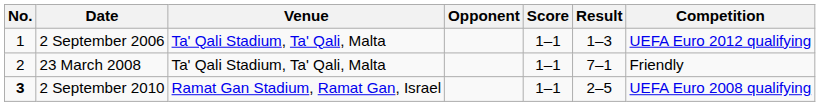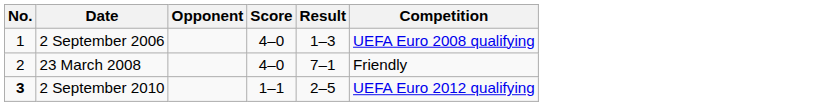- column: Venue | Ta' Qali Stadium, Ta' Qali, Malta | Ta' Qali Stadium, Ta' Qali, Malta | Ramat Gan Stadium, Ramat Gan, Israel
2 September 2006 | Score: 1–1 -> 4–0
2 September 2006 | Competition: UEFA Euro 2012 qualifying -> UEFA Euro 2008 qualifying
23 March 2008 | Score: 1–1 -> 4–0
2 September 2010 | Competition: UEFA Euro 2008 qualifying -> UEFA Euro 2012 qualifying
